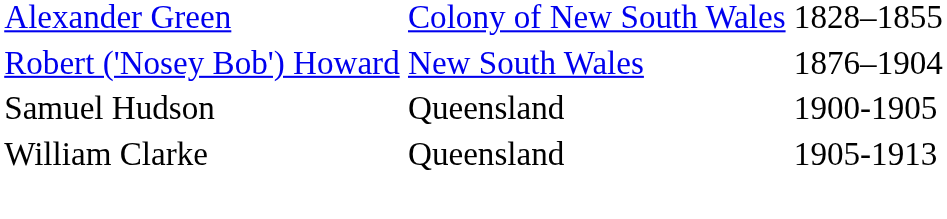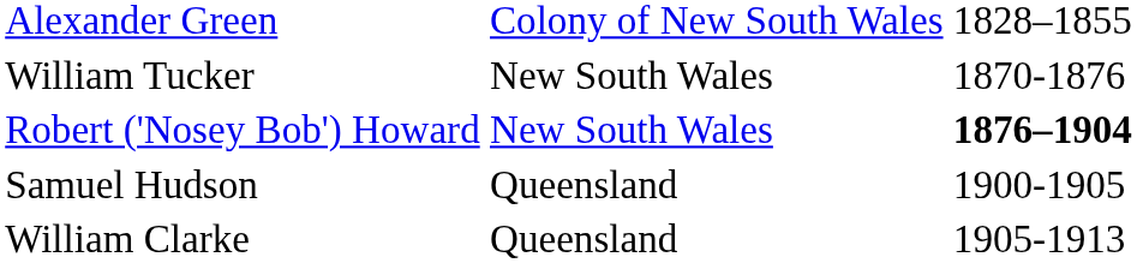+ row: William Tucker | New South Wales | 1870-1876
Robert ('Nosey Bob') Howard | column 3: normal -> bold
